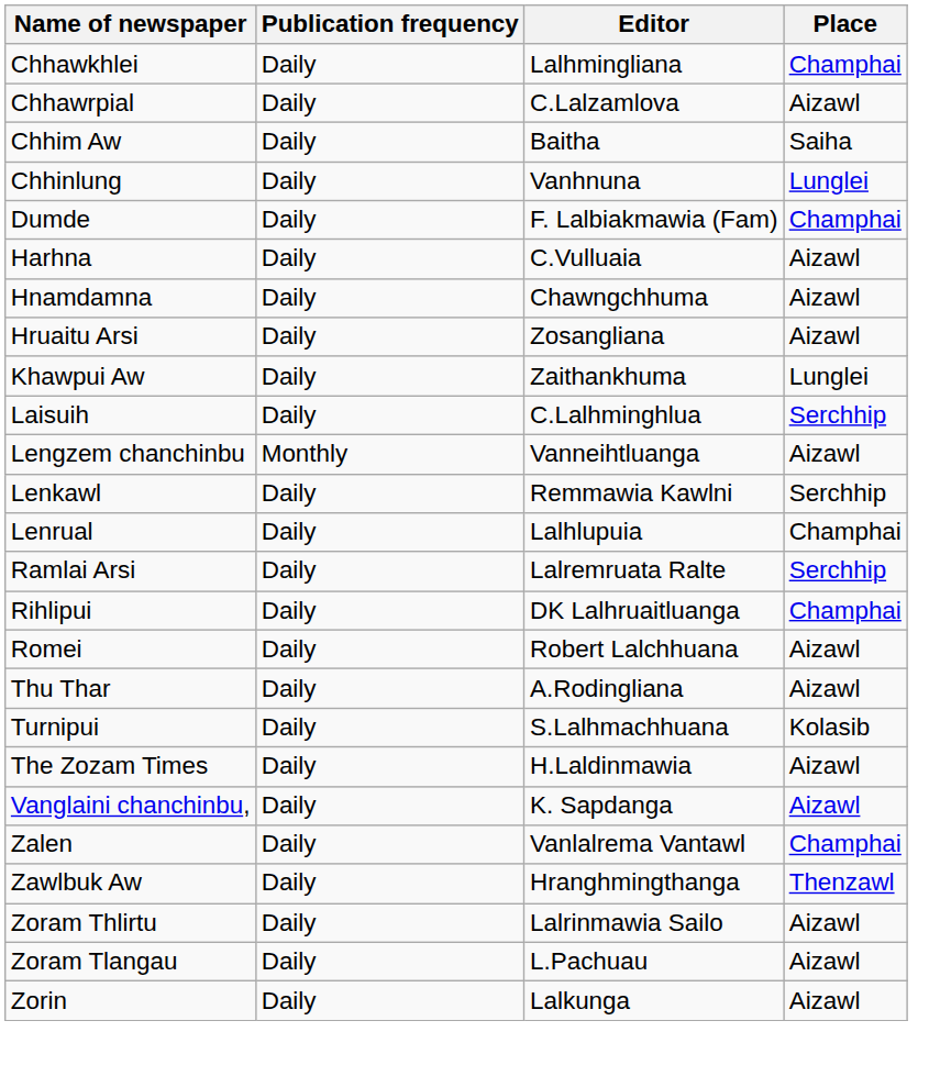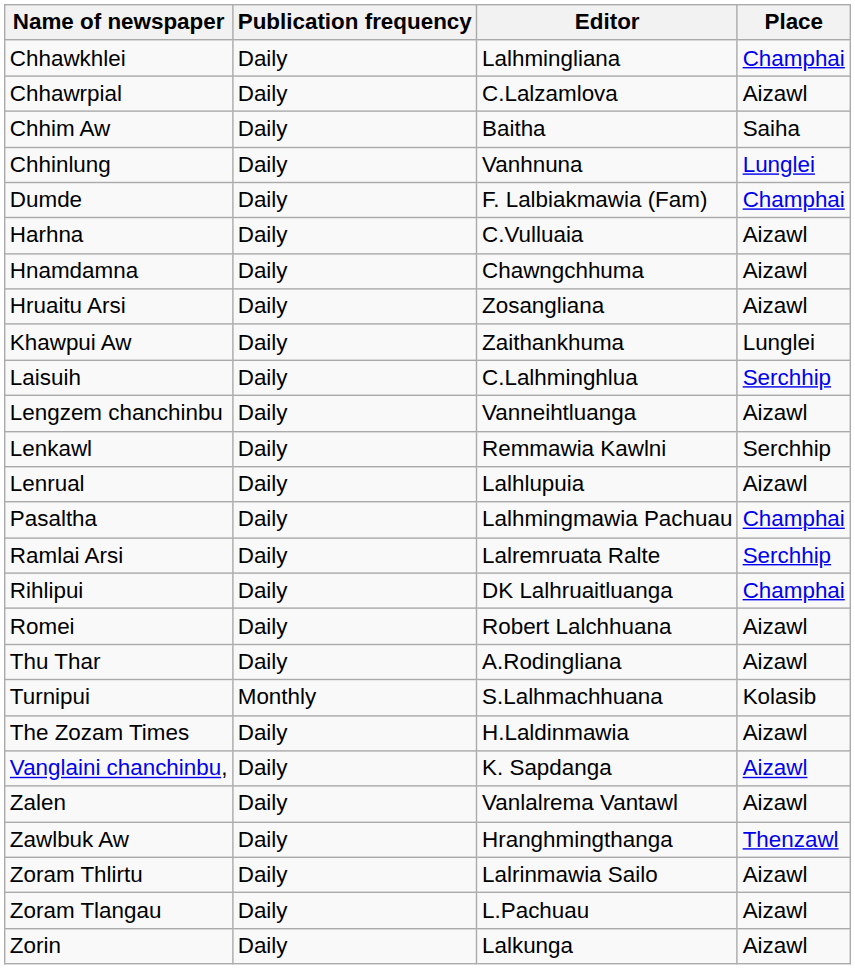Lengzem chanchinbu | Publication frequency: Monthly -> Daily
Lenrual | Place: Champhai -> Aizawl
+ row: Pasaltha | Daily | Lalhmingmawia Pachuau | Champhai
Turnipui | Publication frequency: Daily -> Monthly
Zalen | Place: Champhai -> Aizawl
